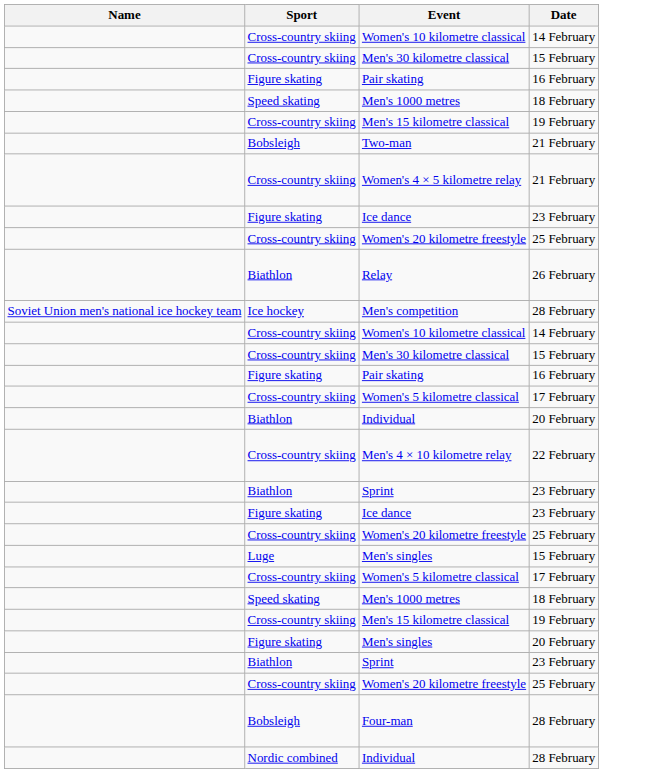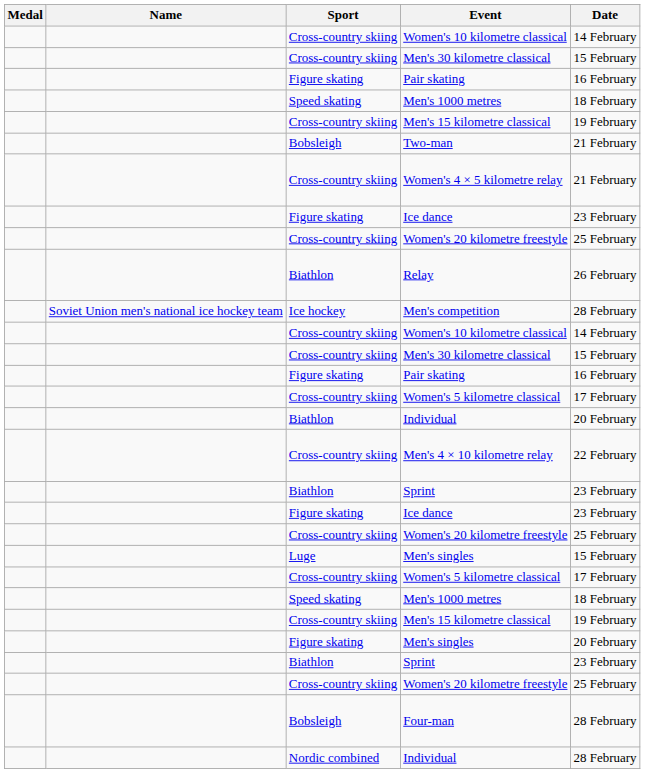+ column: Medal
